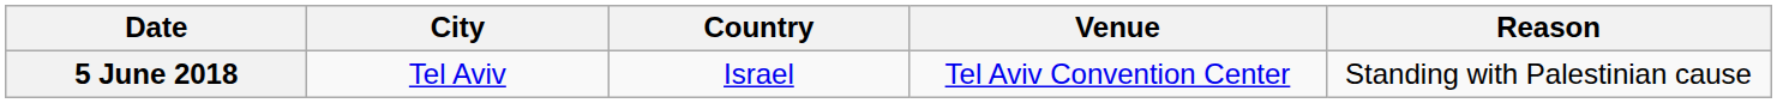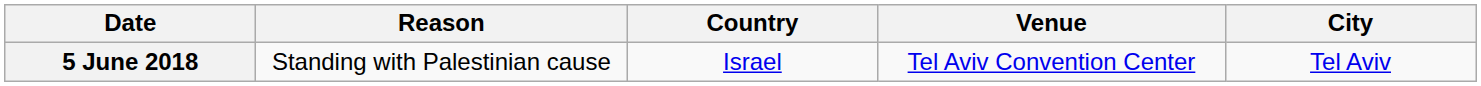columns swapped: City <-> Reason
